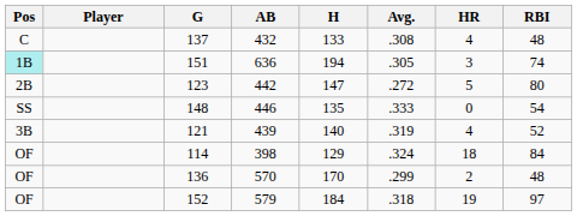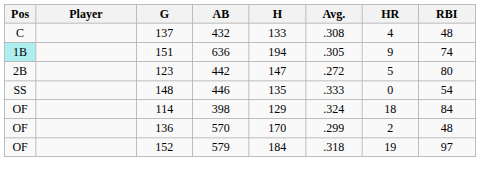151 | HR: 3 -> 9
- row: 3B | 121 | 439 | 140 | .319 | 4 | 52
